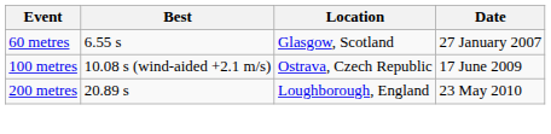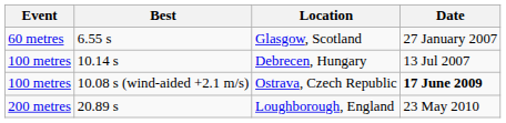+ row: 100 metres | 10.14 s | Debrecen, Hungary | 13 Jul 2007
Ostrava, Czech Republic | Date: normal -> bold
